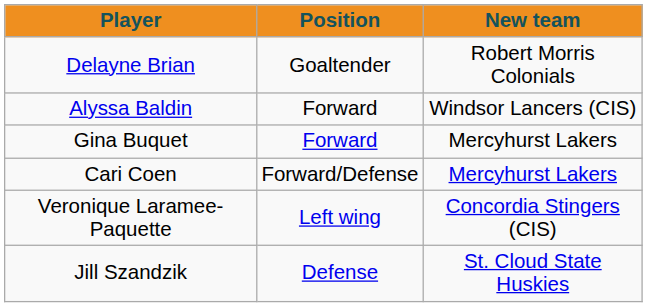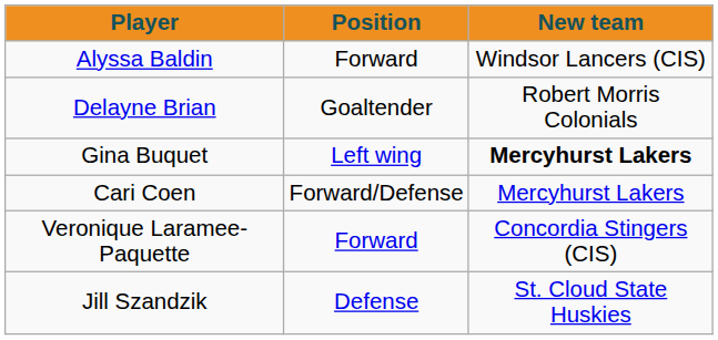rows swapped: Alyssa Baldin <-> Delayne Brian
Gina Buquet | Position: Forward -> Left wing
Gina Buquet | New team: normal -> bold
Veronique Laramee-Paquette | Position: Left wing -> Forward
